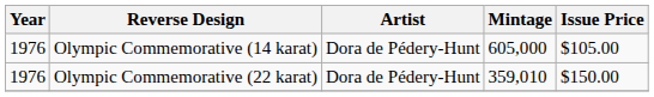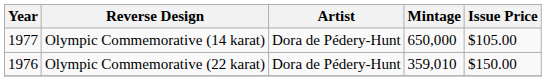Olympic Commemorative (14 karat) | Year: 1976 -> 1977
Olympic Commemorative (14 karat) | Mintage: 605,000 -> 650,000
